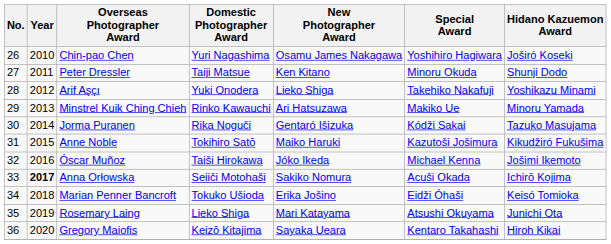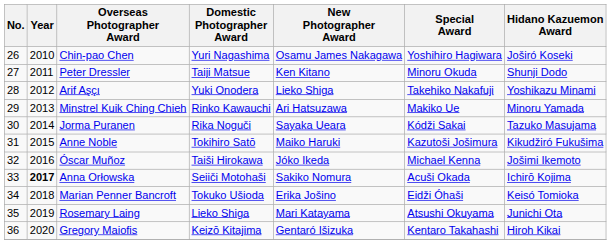Jorma Puranen | New Photographer Award: Gentaró Išizuka -> Sayaka Ueara
Gregory Maiofis | New Photographer Award: Sayaka Ueara -> Gentaró Išizuka
